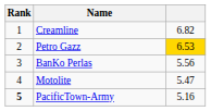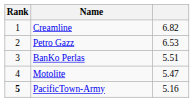Petro Gazz | column 3: gold background -> no background
BanKo Perlas | column 3: 5.56 -> 5.51
